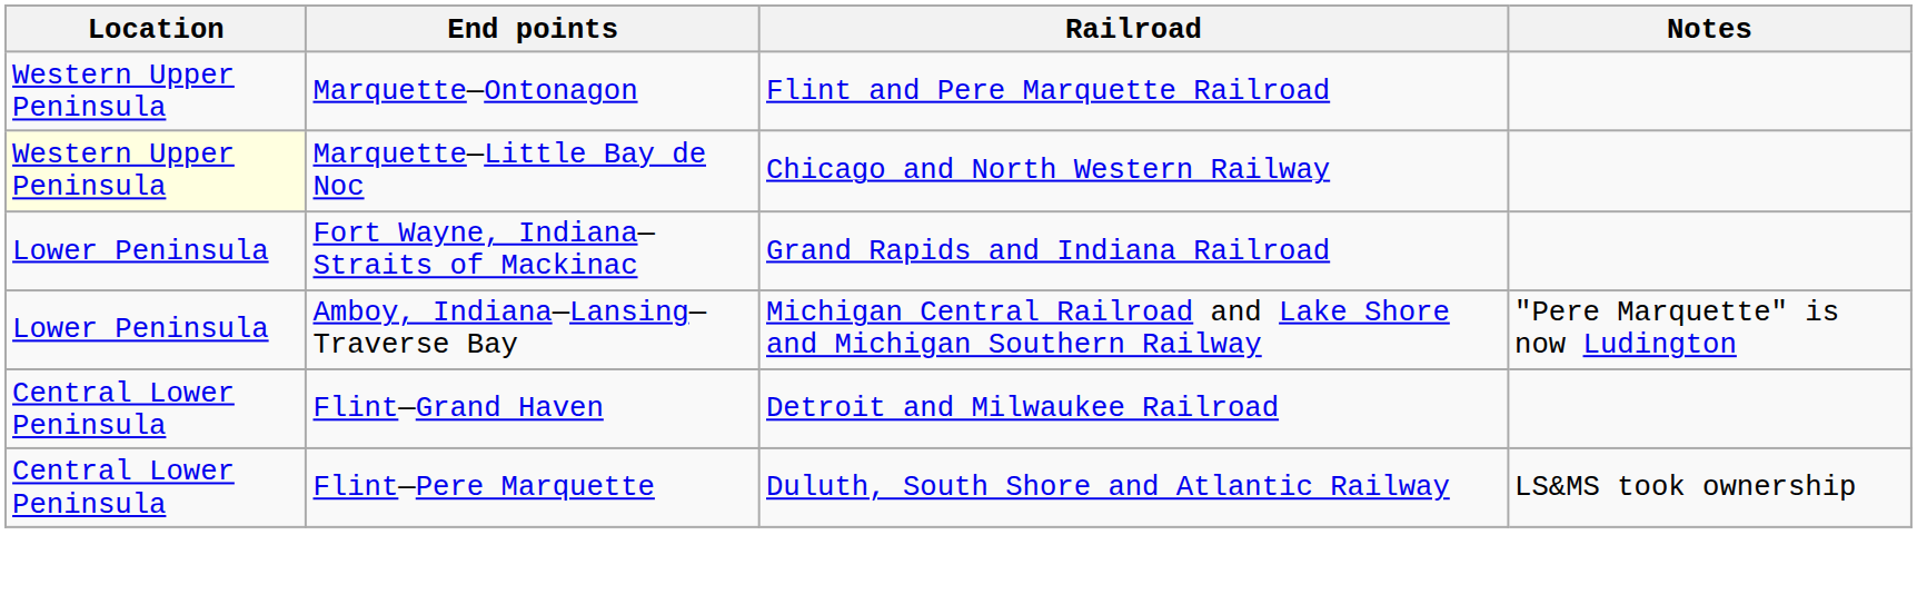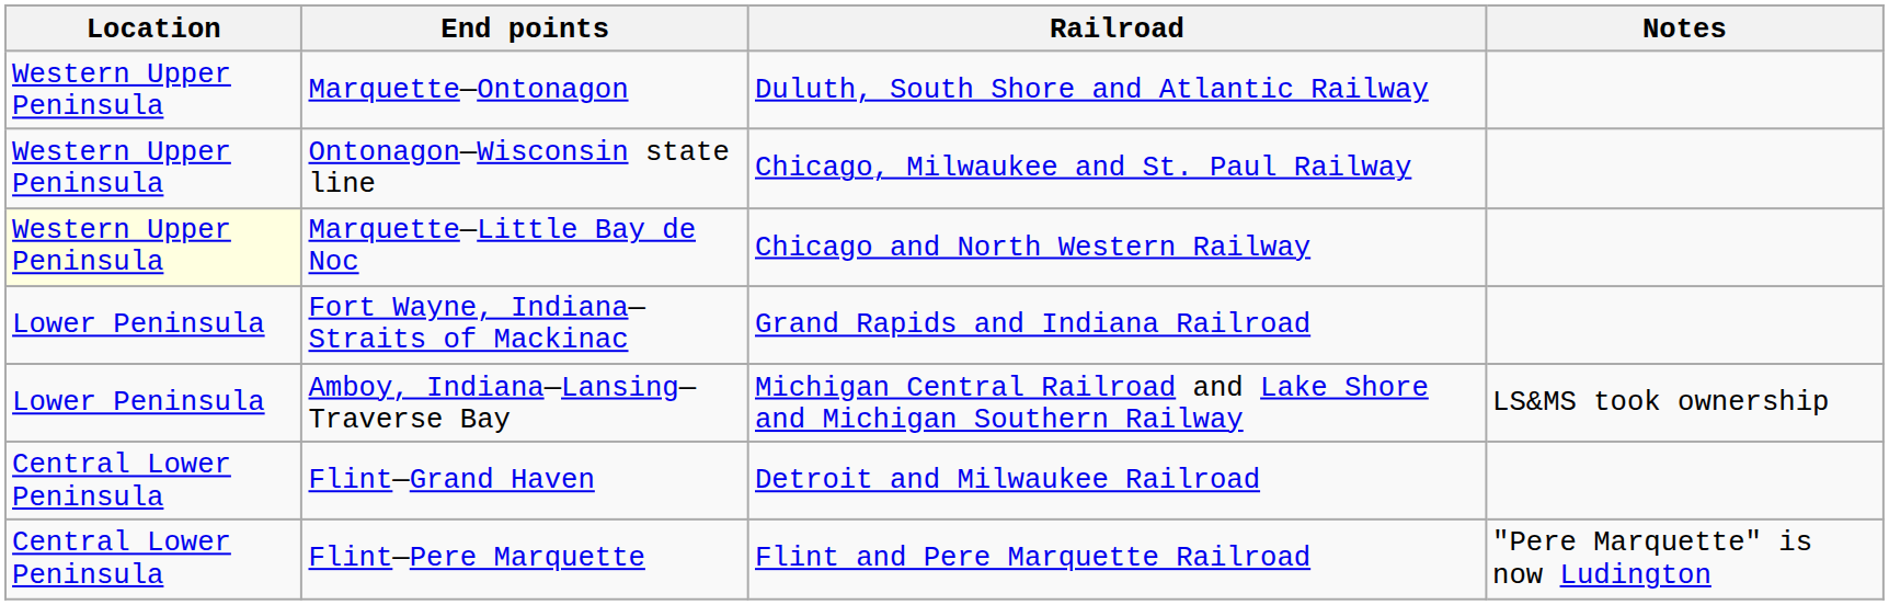Marquette—Ontonagon | Railroad: Flint and Pere Marquette Railroad -> Duluth, South Shore and Atlantic Railway
+ row: Western Upper Peninsula | Ontonagon—Wisconsin state line | Chicago, Milwaukee and St. Paul Railway
Amboy, Indiana—Lansing—Traverse Bay | Notes: "Pere Marquette" is now Ludington -> LS&MS took ownership
Flint—Pere Marquette | Railroad: Duluth, South Shore and Atlantic Railway -> Flint and Pere Marquette Railroad
Flint—Pere Marquette | Notes: LS&MS took ownership -> "Pere Marquette" is now Ludington
